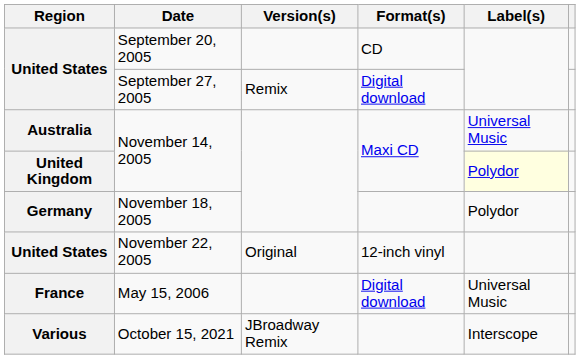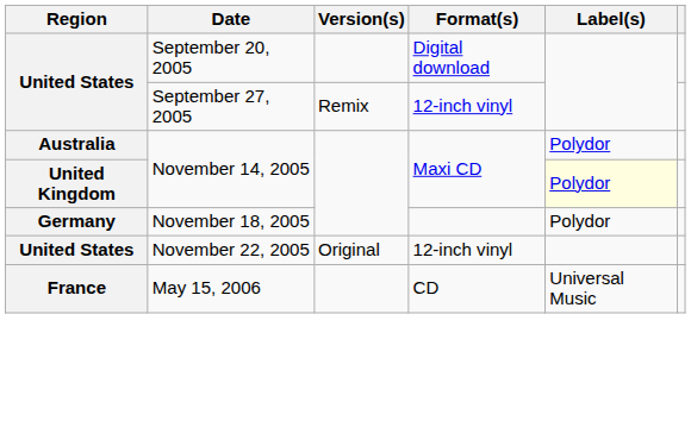September 20, 2005 | Format(s): CD -> Digital download
September 27, 2005 | Format(s): Digital download -> 12-inch vinyl
Australia / November 14, 2005 | Label(s): Universal Music -> Polydor
May 15, 2006 | Format(s): Digital download -> CD
- row: Various | October 15, 2021 | JBroadway Remix | Interscope
